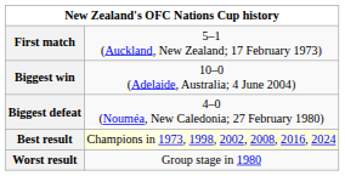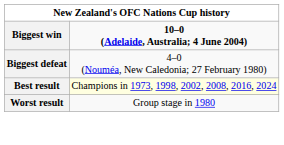- row: First match | 5–1 (Auckland, New Zealand; 17 February 1973)
Biggest win | column 2: normal -> bold
